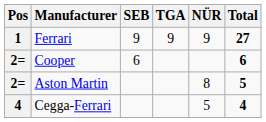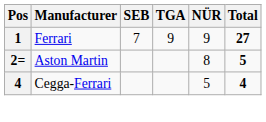Ferrari | SEB: 9 -> 7
- row: 2= | Cooper | 6 | 6
